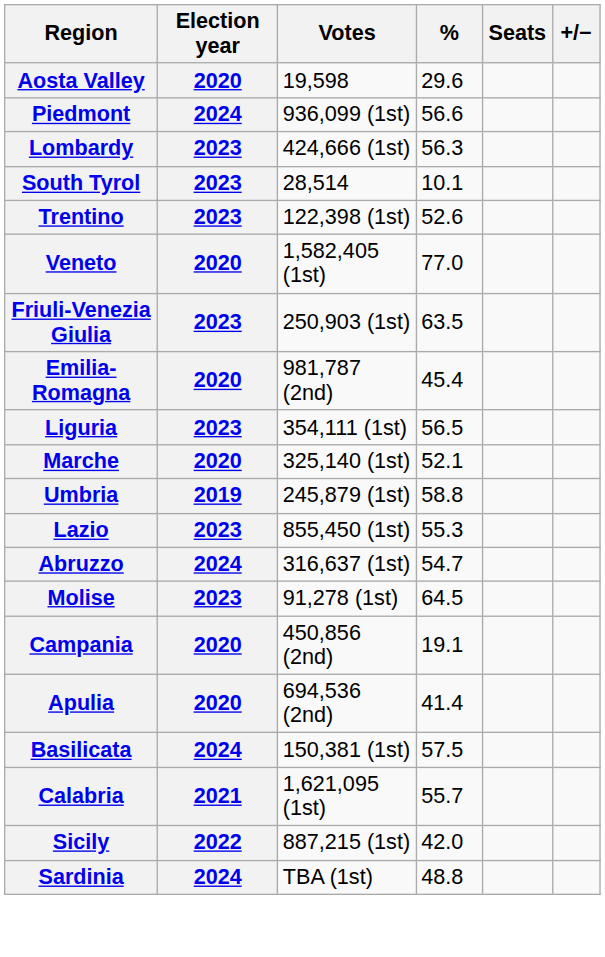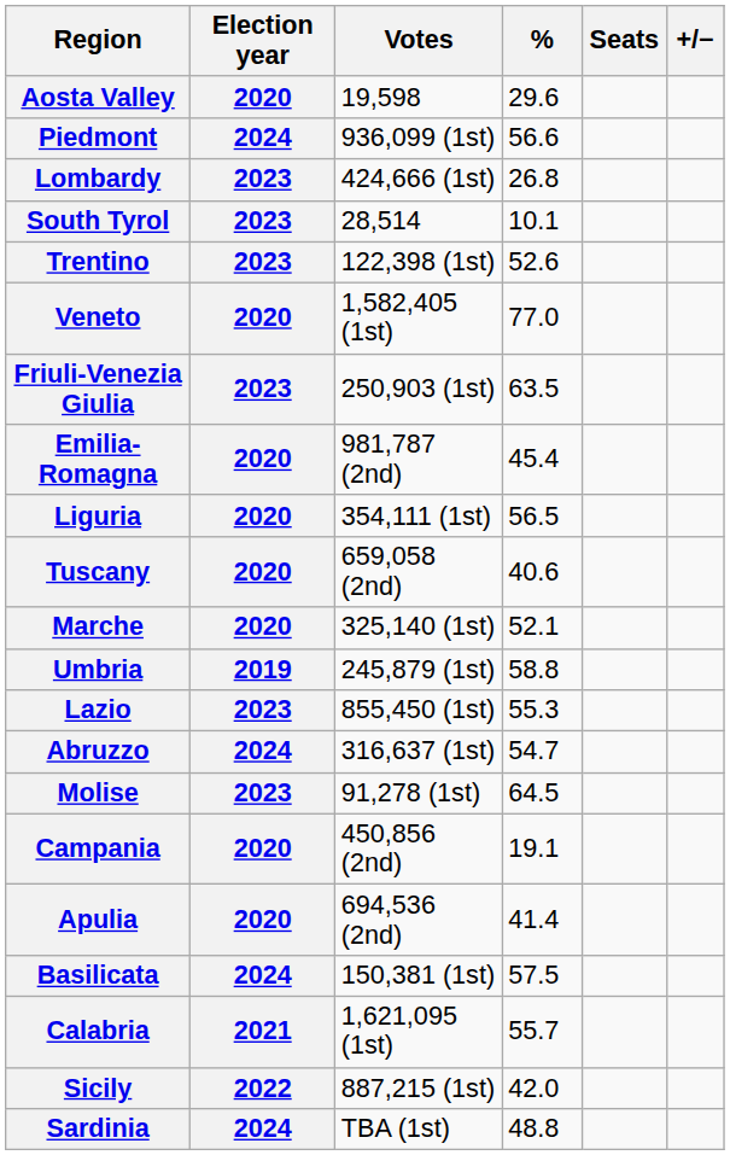Lombardy | %: 56.3 -> 26.8
Liguria | Election year: 2023 -> 2020
+ row: Tuscany | 2020 | 659,058 (2nd) | 40.6
